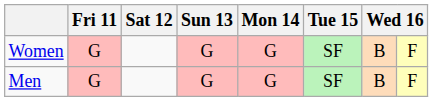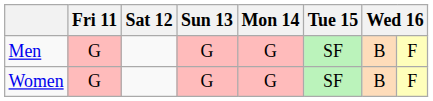rows swapped: Men <-> Women
